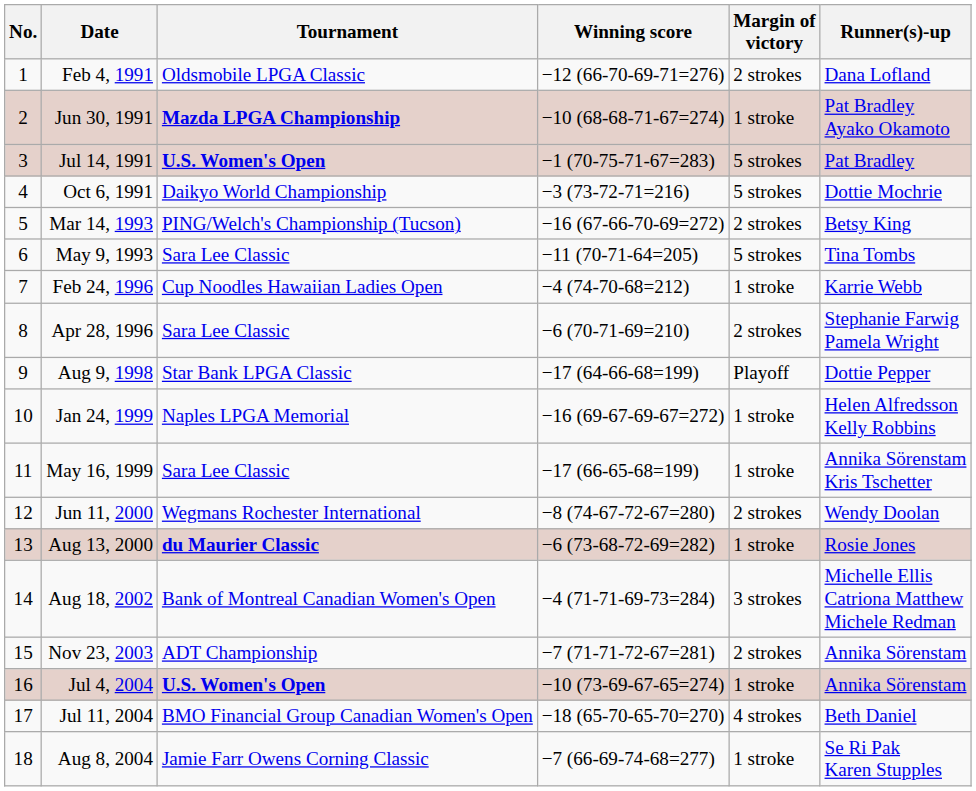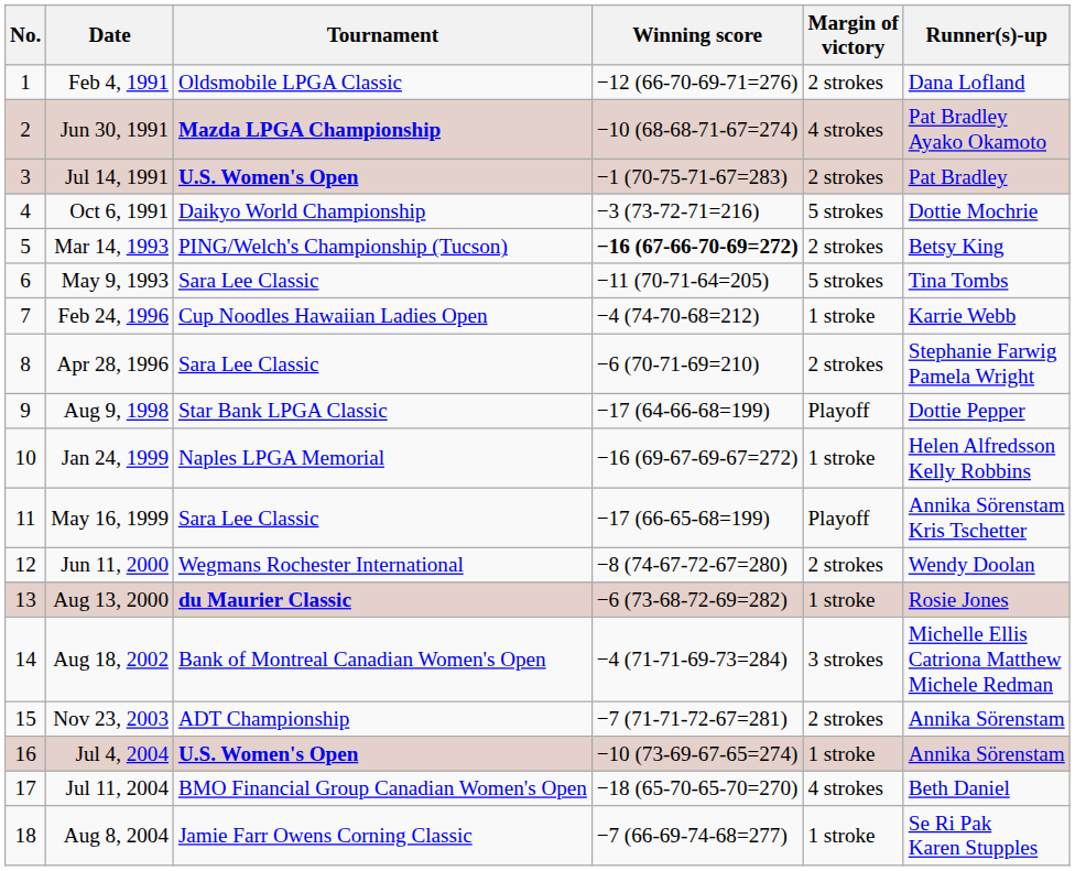Jun 30, 1991 | Margin of victory: 1 stroke -> 4 strokes
Jul 14, 1991 | Margin of victory: 5 strokes -> 2 strokes
Mar 14, 1993 | Winning score: normal -> bold
May 16, 1999 | Margin of victory: 1 stroke -> Playoff
